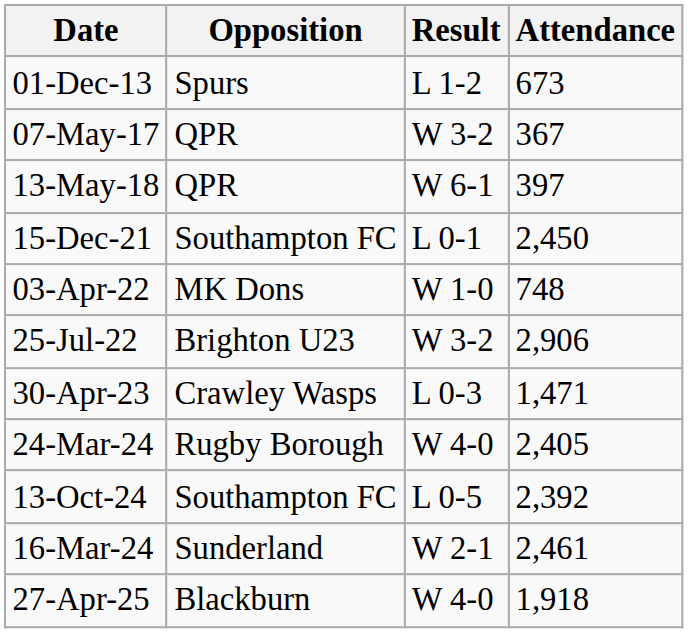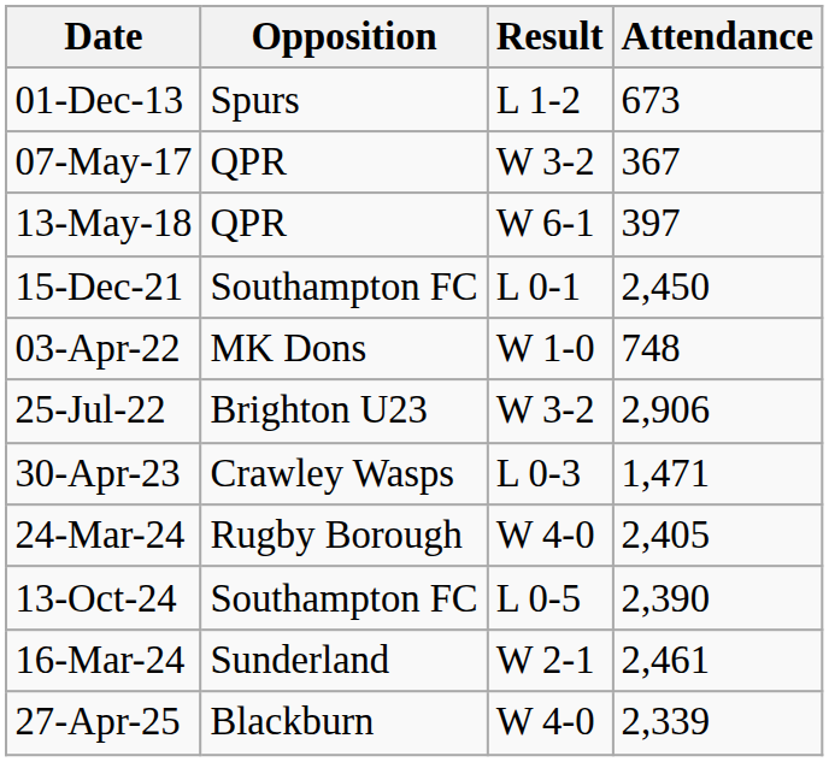13-Oct-24 | Attendance: 2,392 -> 2,390
27-Apr-25 | Attendance: 1,918 -> 2,339
